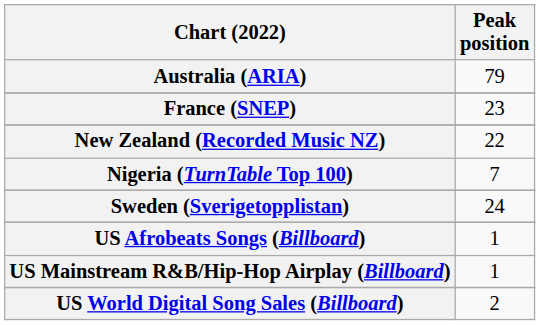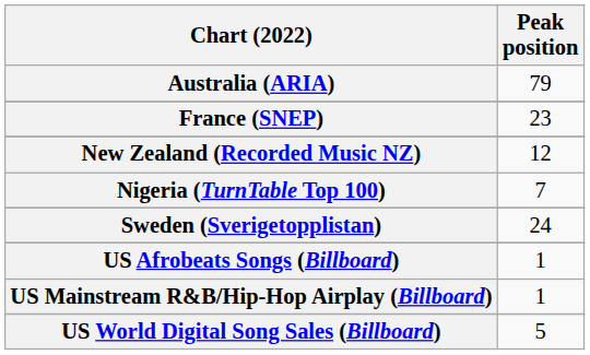New Zealand (Recorded Music NZ) | Peak position: 22 -> 12
US World Digital Song Sales (Billboard) | Peak position: 2 -> 5
